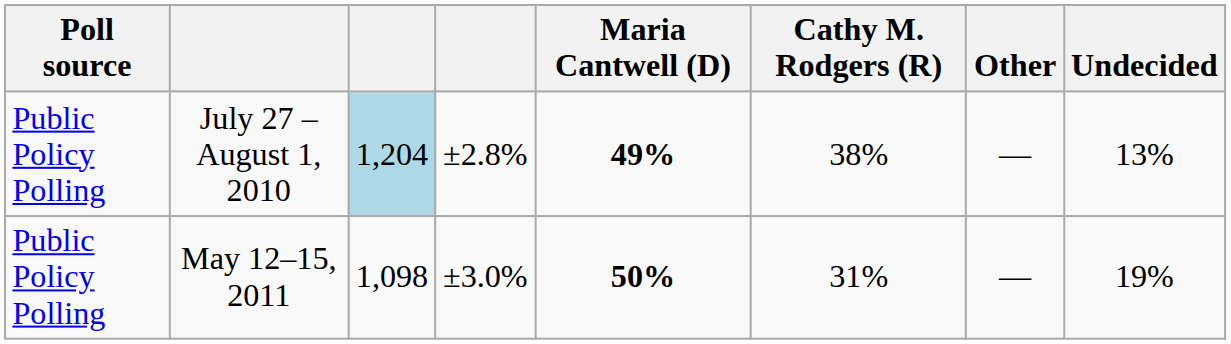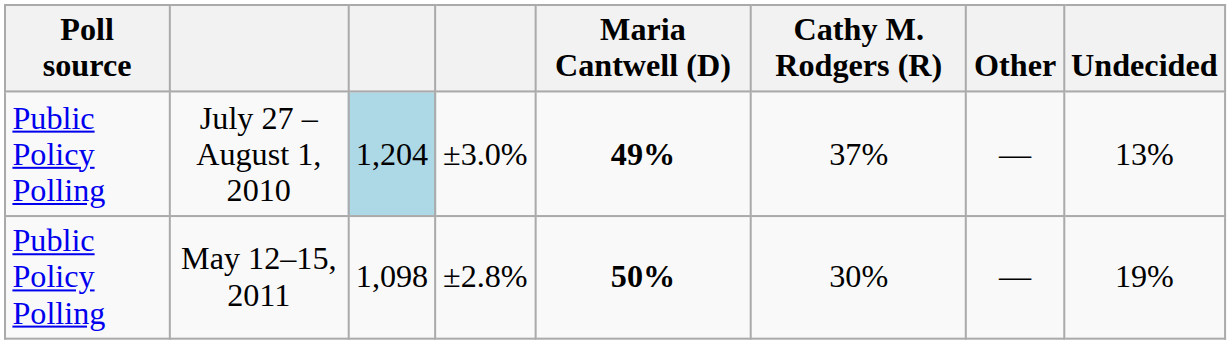July 27 – August 1, 2010 | column 4: ±2.8% -> ±3.0%
July 27 – August 1, 2010 | Cathy M. Rodgers (R): 38% -> 37%
May 12–15, 2011 | column 4: ±3.0% -> ±2.8%
May 12–15, 2011 | Cathy M. Rodgers (R): 31% -> 30%
